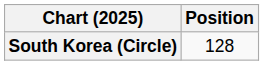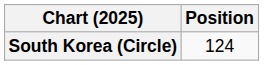South Korea (Circle) | Position: 128 -> 124
